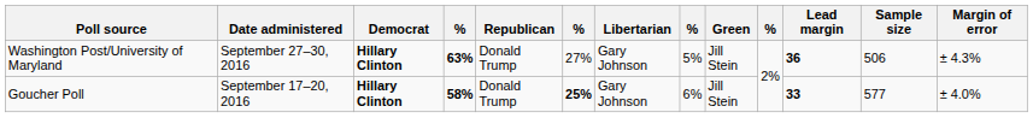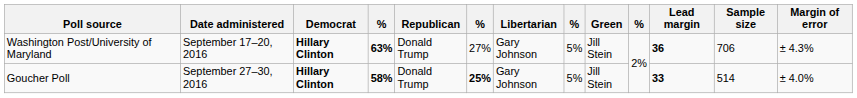Washington Post/University of Maryland | Date administered: September 27–30, 2016 -> September 17–20, 2016
Washington Post/University of Maryland | Sample size: 506 -> 706
Goucher Poll | Date administered: September 17–20, 2016 -> September 27–30, 2016
Goucher Poll | column 8: 6% -> 5%
Goucher Poll | Sample size: 577 -> 514
